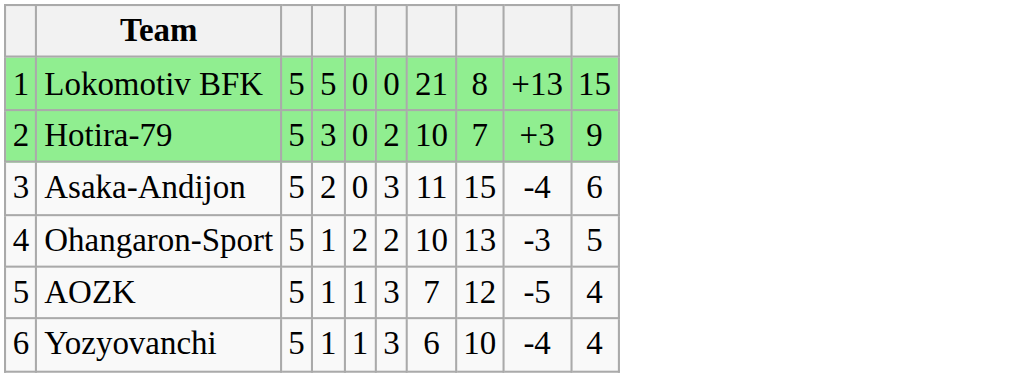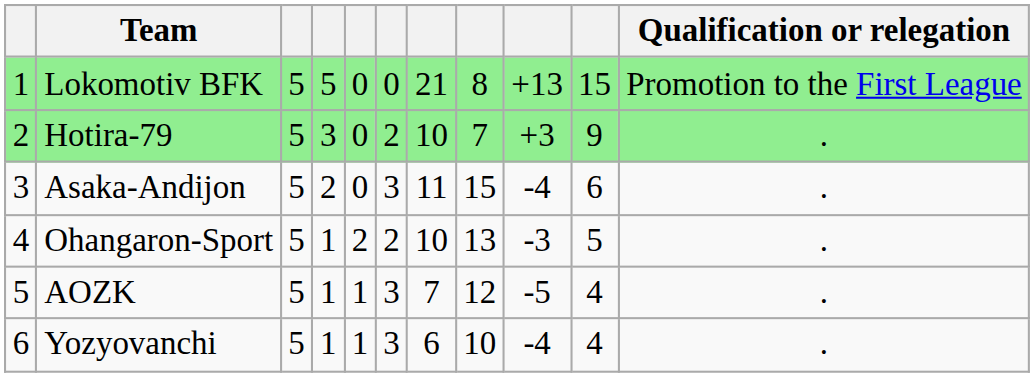+ column: Qualification or relegation | Promotion to the First League | . | . | . | . | .
